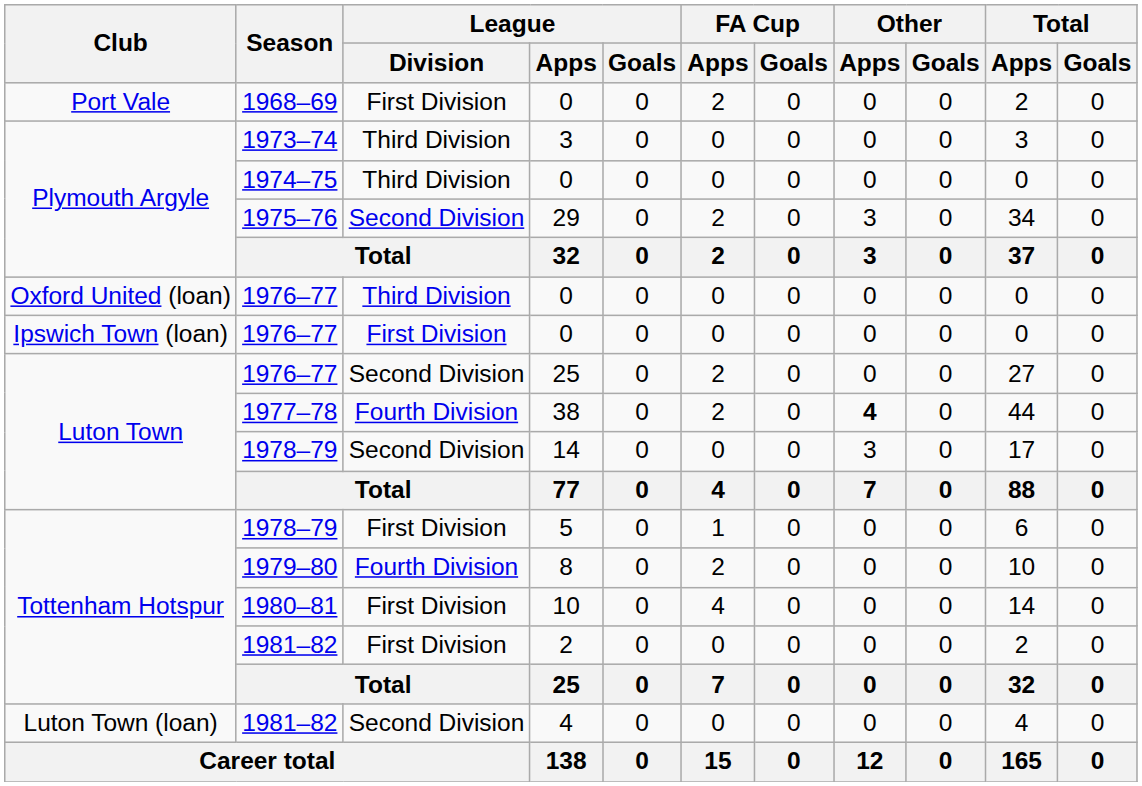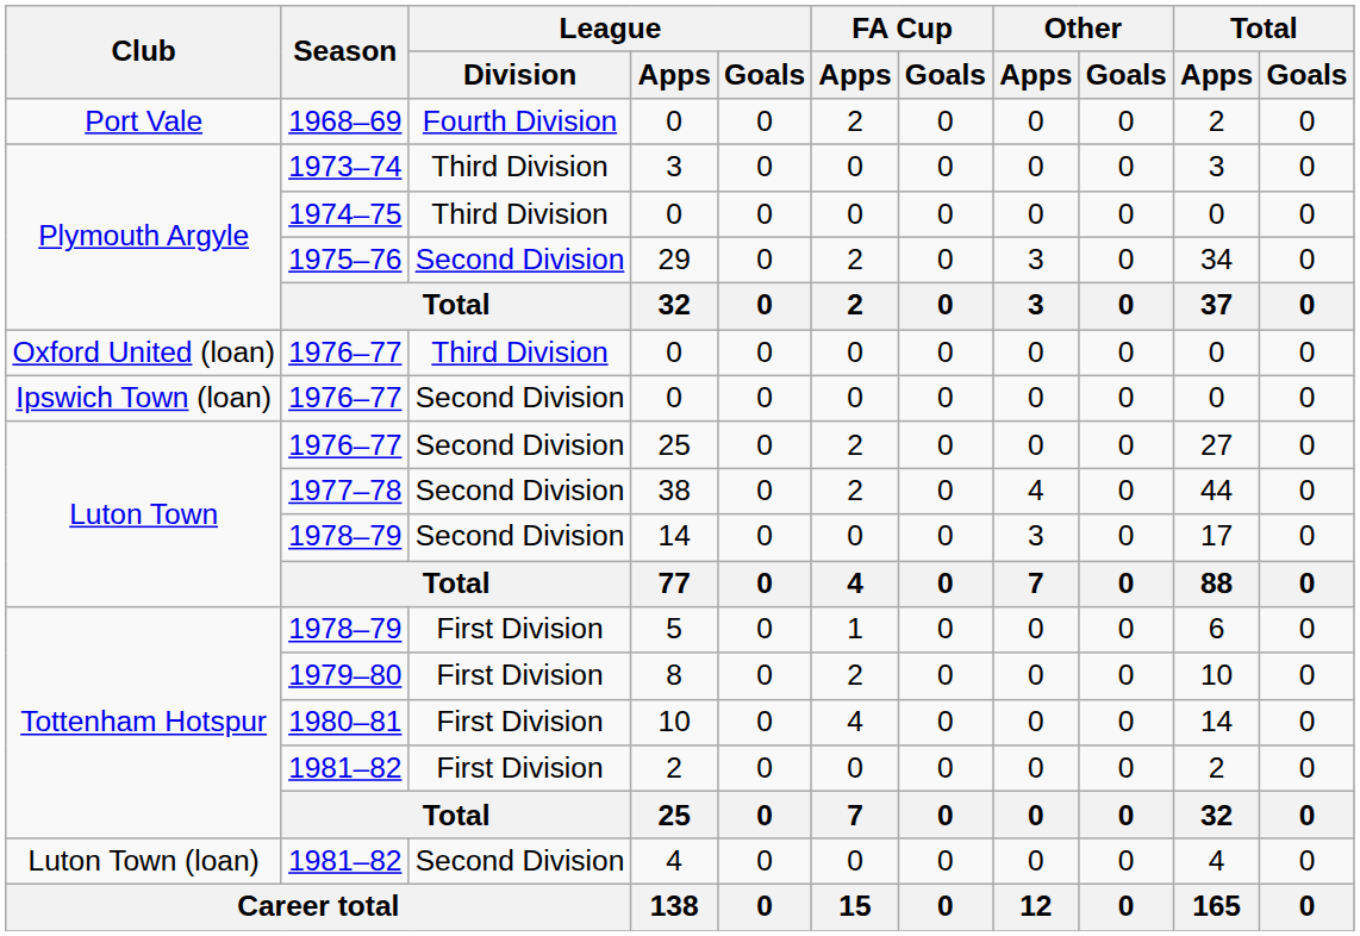Port Vale / 0 | League / Division: First Division -> Fourth Division
Ipswich Town (loan) / 0 | League / Division: First Division -> Second Division
38 | League / Division: Fourth Division -> Second Division
38 | Other / Apps: bold -> normal
8 | League / Division: Fourth Division -> First Division
